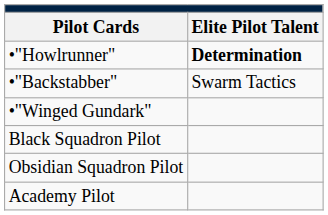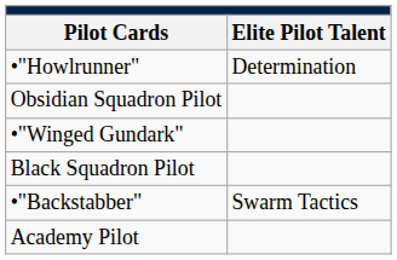•"Howlrunner" | column 2: bold -> normal
rows swapped: •"Backstabber" <-> Obsidian Squadron Pilot
